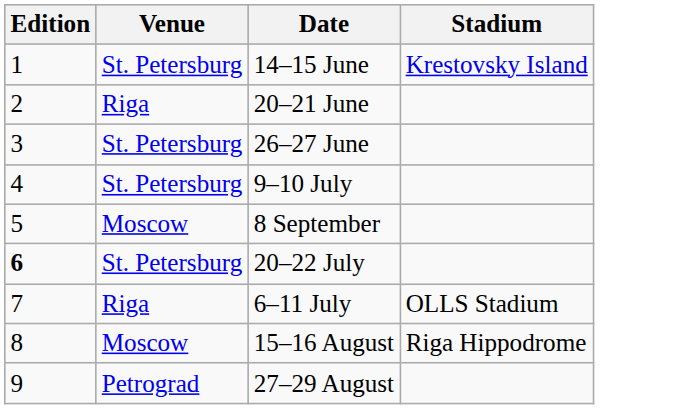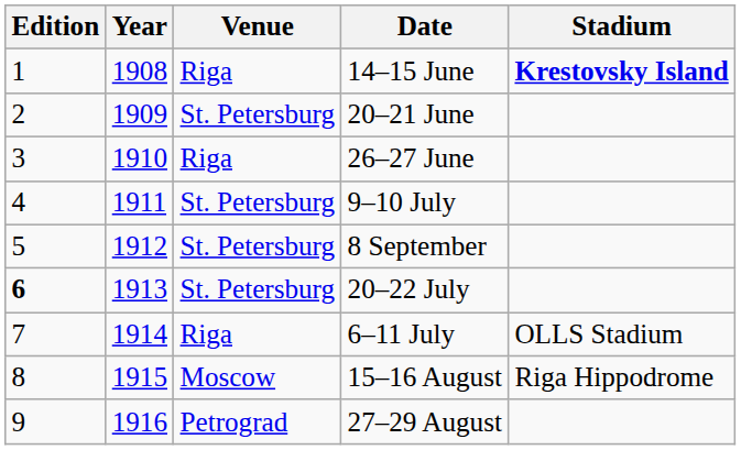+ column: Year | 1908 | 1909 | 1910 | 1911 | 1912 | 1913 | 1914 | 1915 | 1916
14–15 June | Venue: St. Petersburg -> Riga
14–15 June | Stadium: normal -> bold
20–21 June | Venue: Riga -> St. Petersburg
26–27 June | Venue: St. Petersburg -> Riga
8 September | Venue: Moscow -> St. Petersburg
